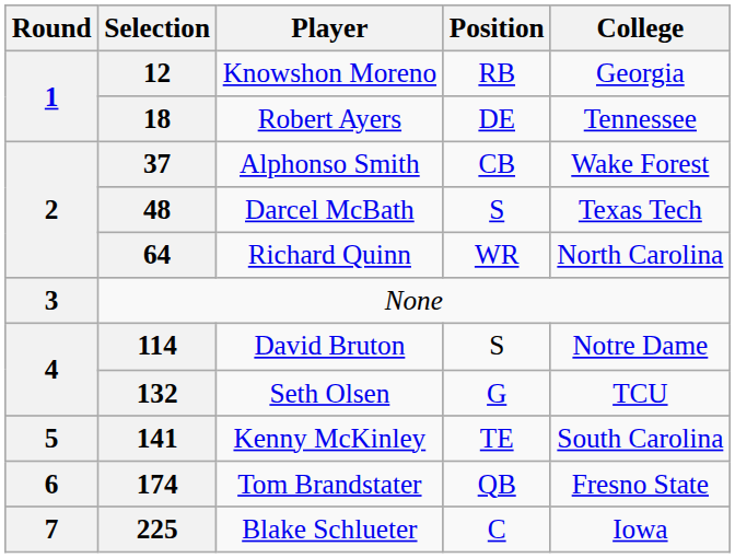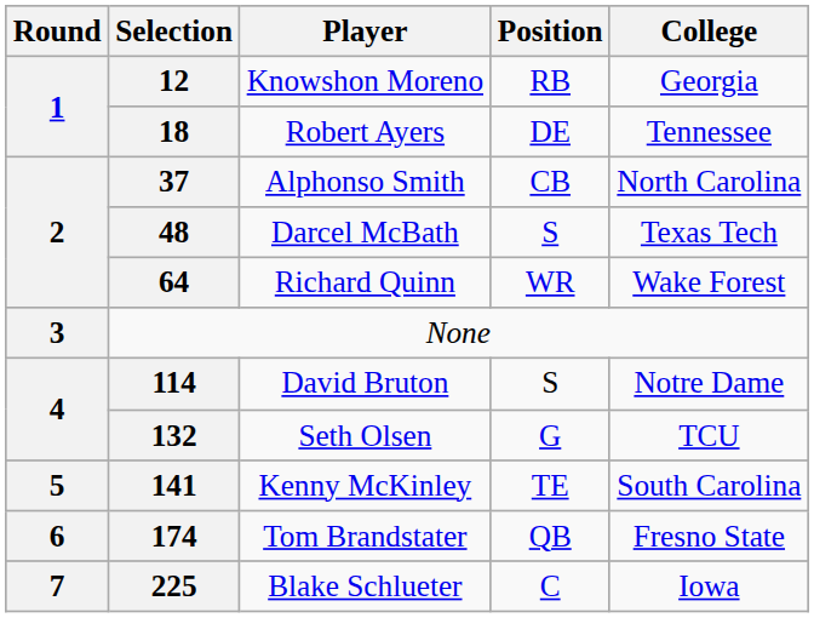37 | College: Wake Forest -> North Carolina
64 | College: North Carolina -> Wake Forest
